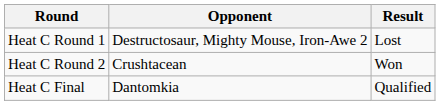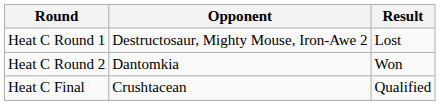Heat C Round 2 | Opponent: Crushtacean -> Dantomkia
Heat C Final | Opponent: Dantomkia -> Crushtacean
